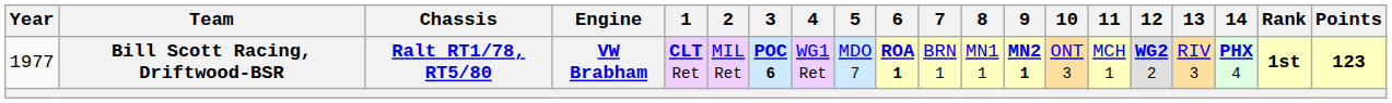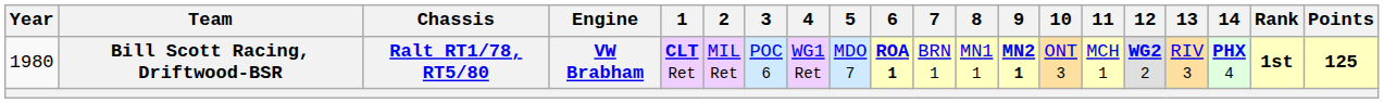Bill Scott Racing, Driftwood-BSR | Year: 1977 -> 1980
Bill Scott Racing, Driftwood-BSR | 3: bold -> normal
Bill Scott Racing, Driftwood-BSR | Points: 123 -> 125
